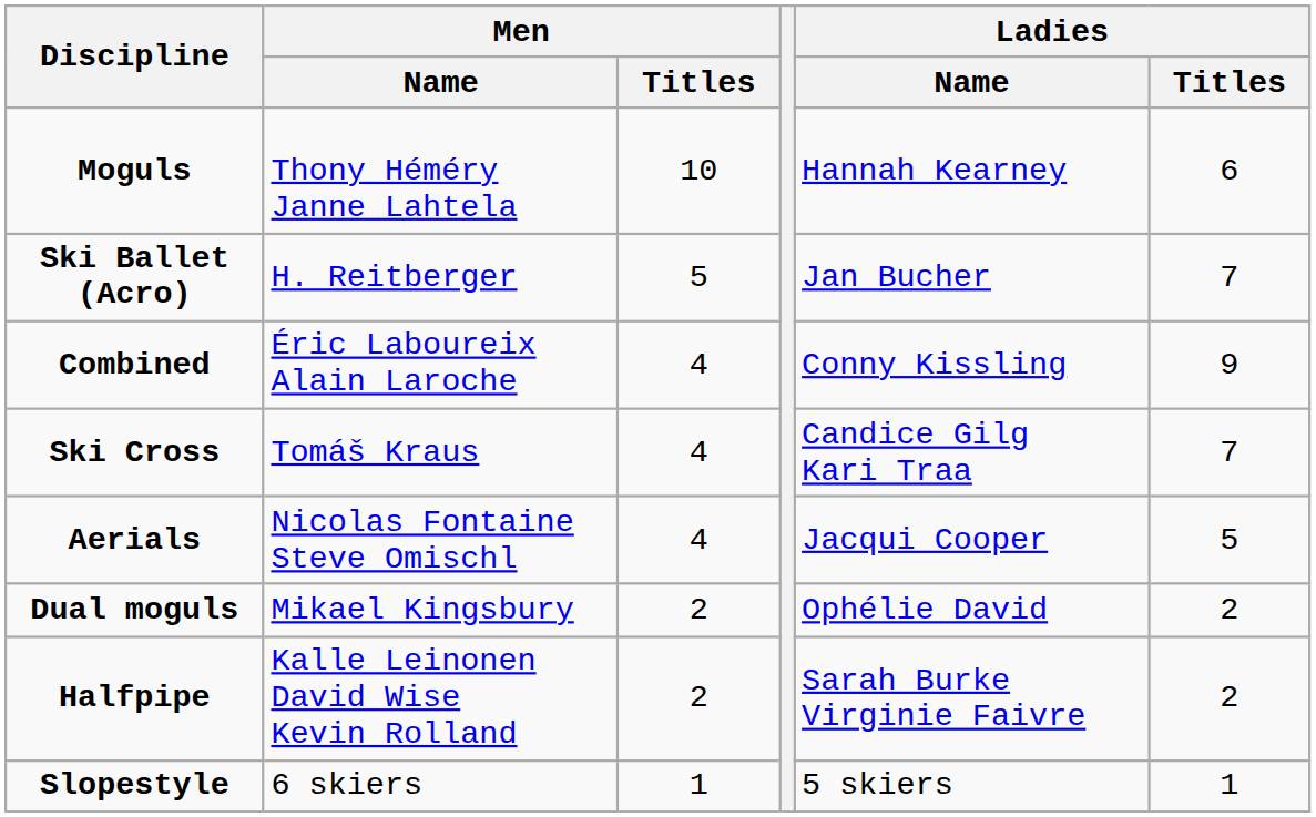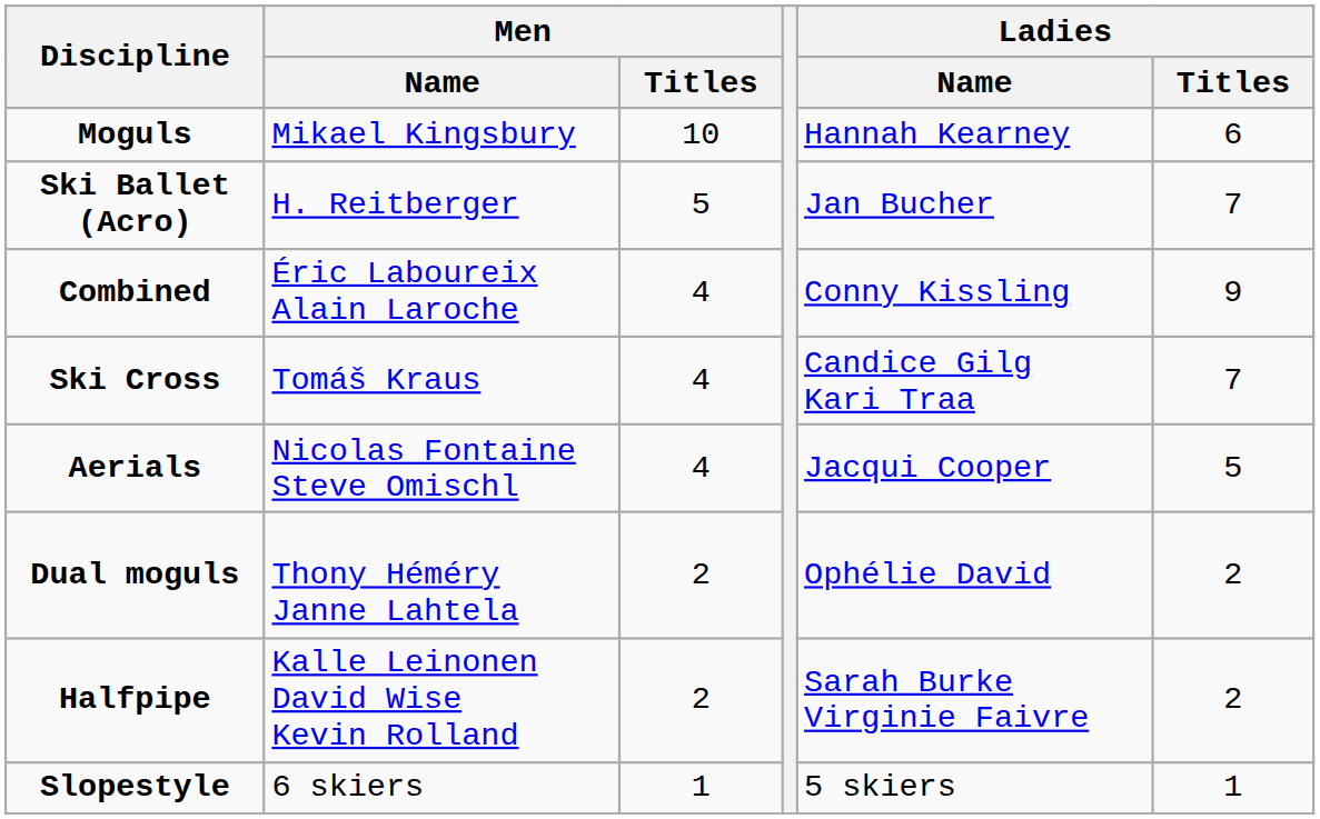Moguls | Men / Name: Thony Héméry Janne Lahtela -> Mikael Kingsbury
Dual moguls | Men / Name: Mikael Kingsbury -> Thony Héméry Janne Lahtela
